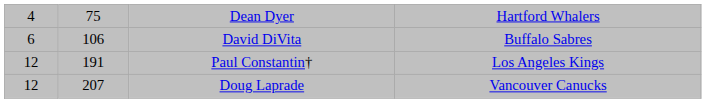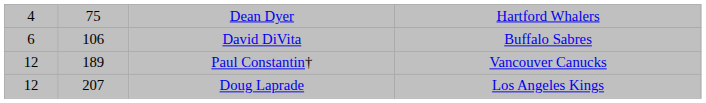Paul Constantin† | column 2: 191 -> 189
Paul Constantin† | column 4: Los Angeles Kings -> Vancouver Canucks
Doug Laprade | column 4: Vancouver Canucks -> Los Angeles Kings
